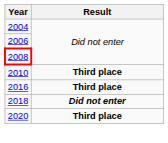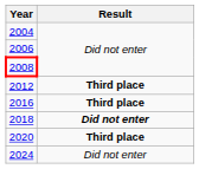- row: 2010 | Third place
+ row: 2012 | Third place
+ row: 2024 | Did not enter
